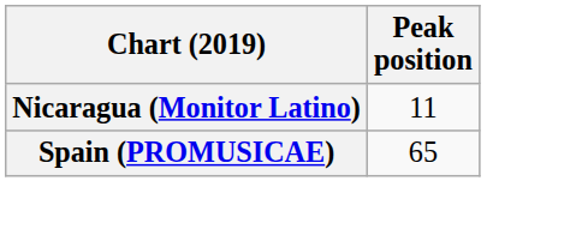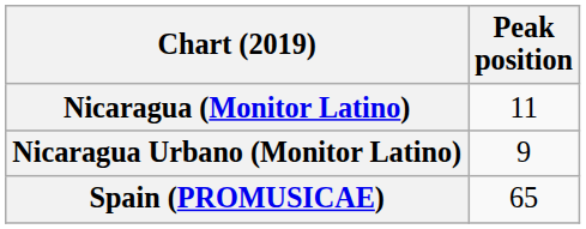+ row: Nicaragua Urbano (Monitor Latino) | 9
